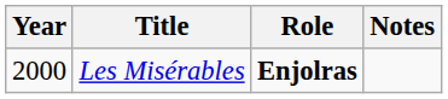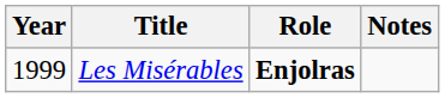Les Misérables | Year: 2000 -> 1999
